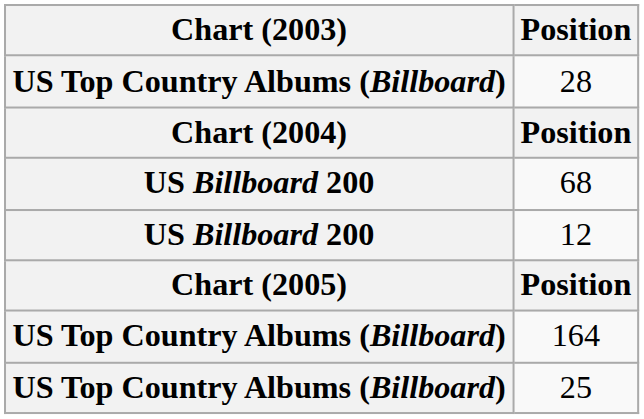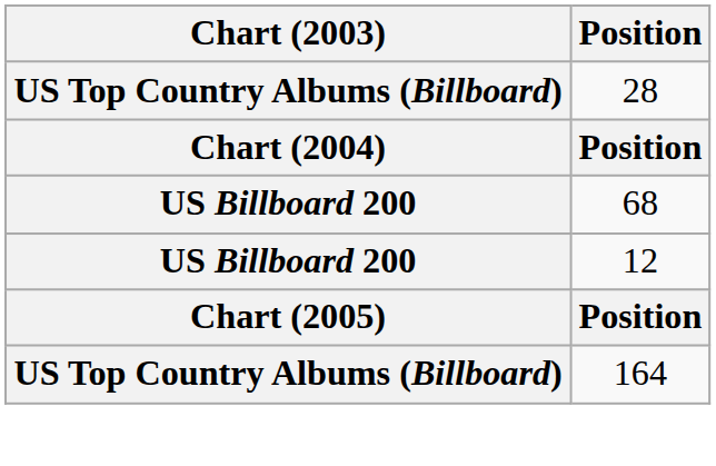- row: US Top Country Albums (Billboard) | 25
